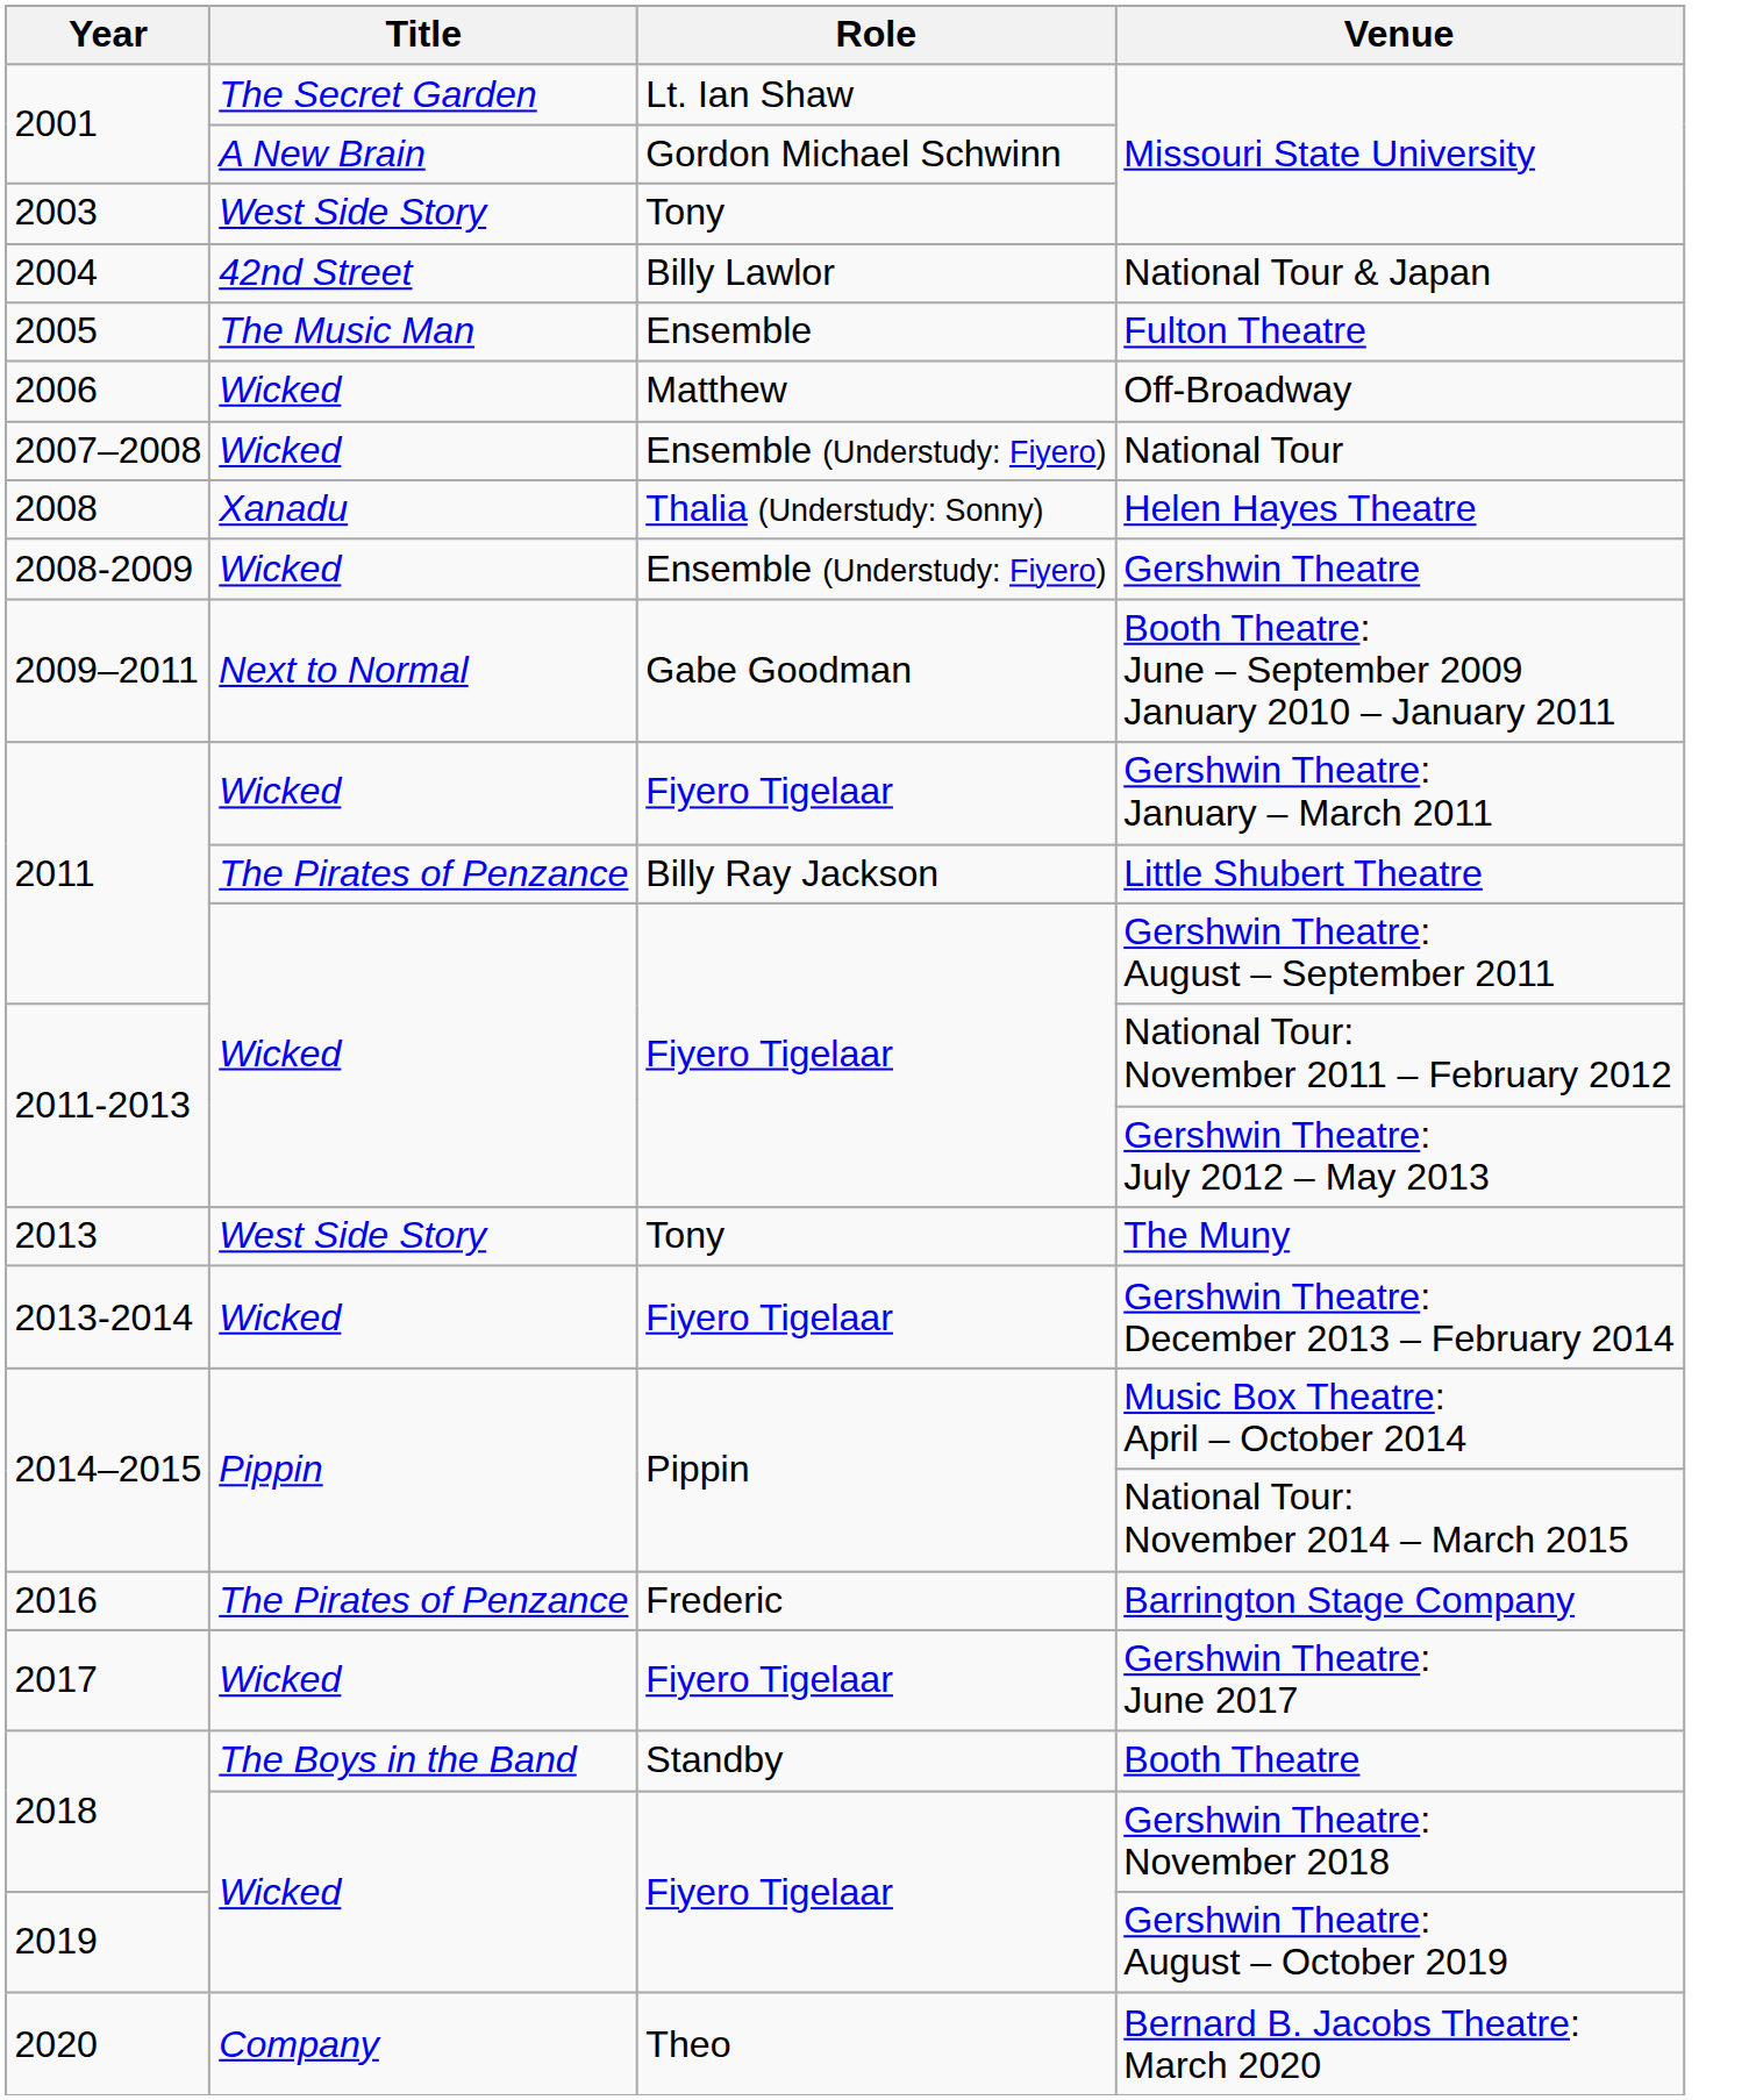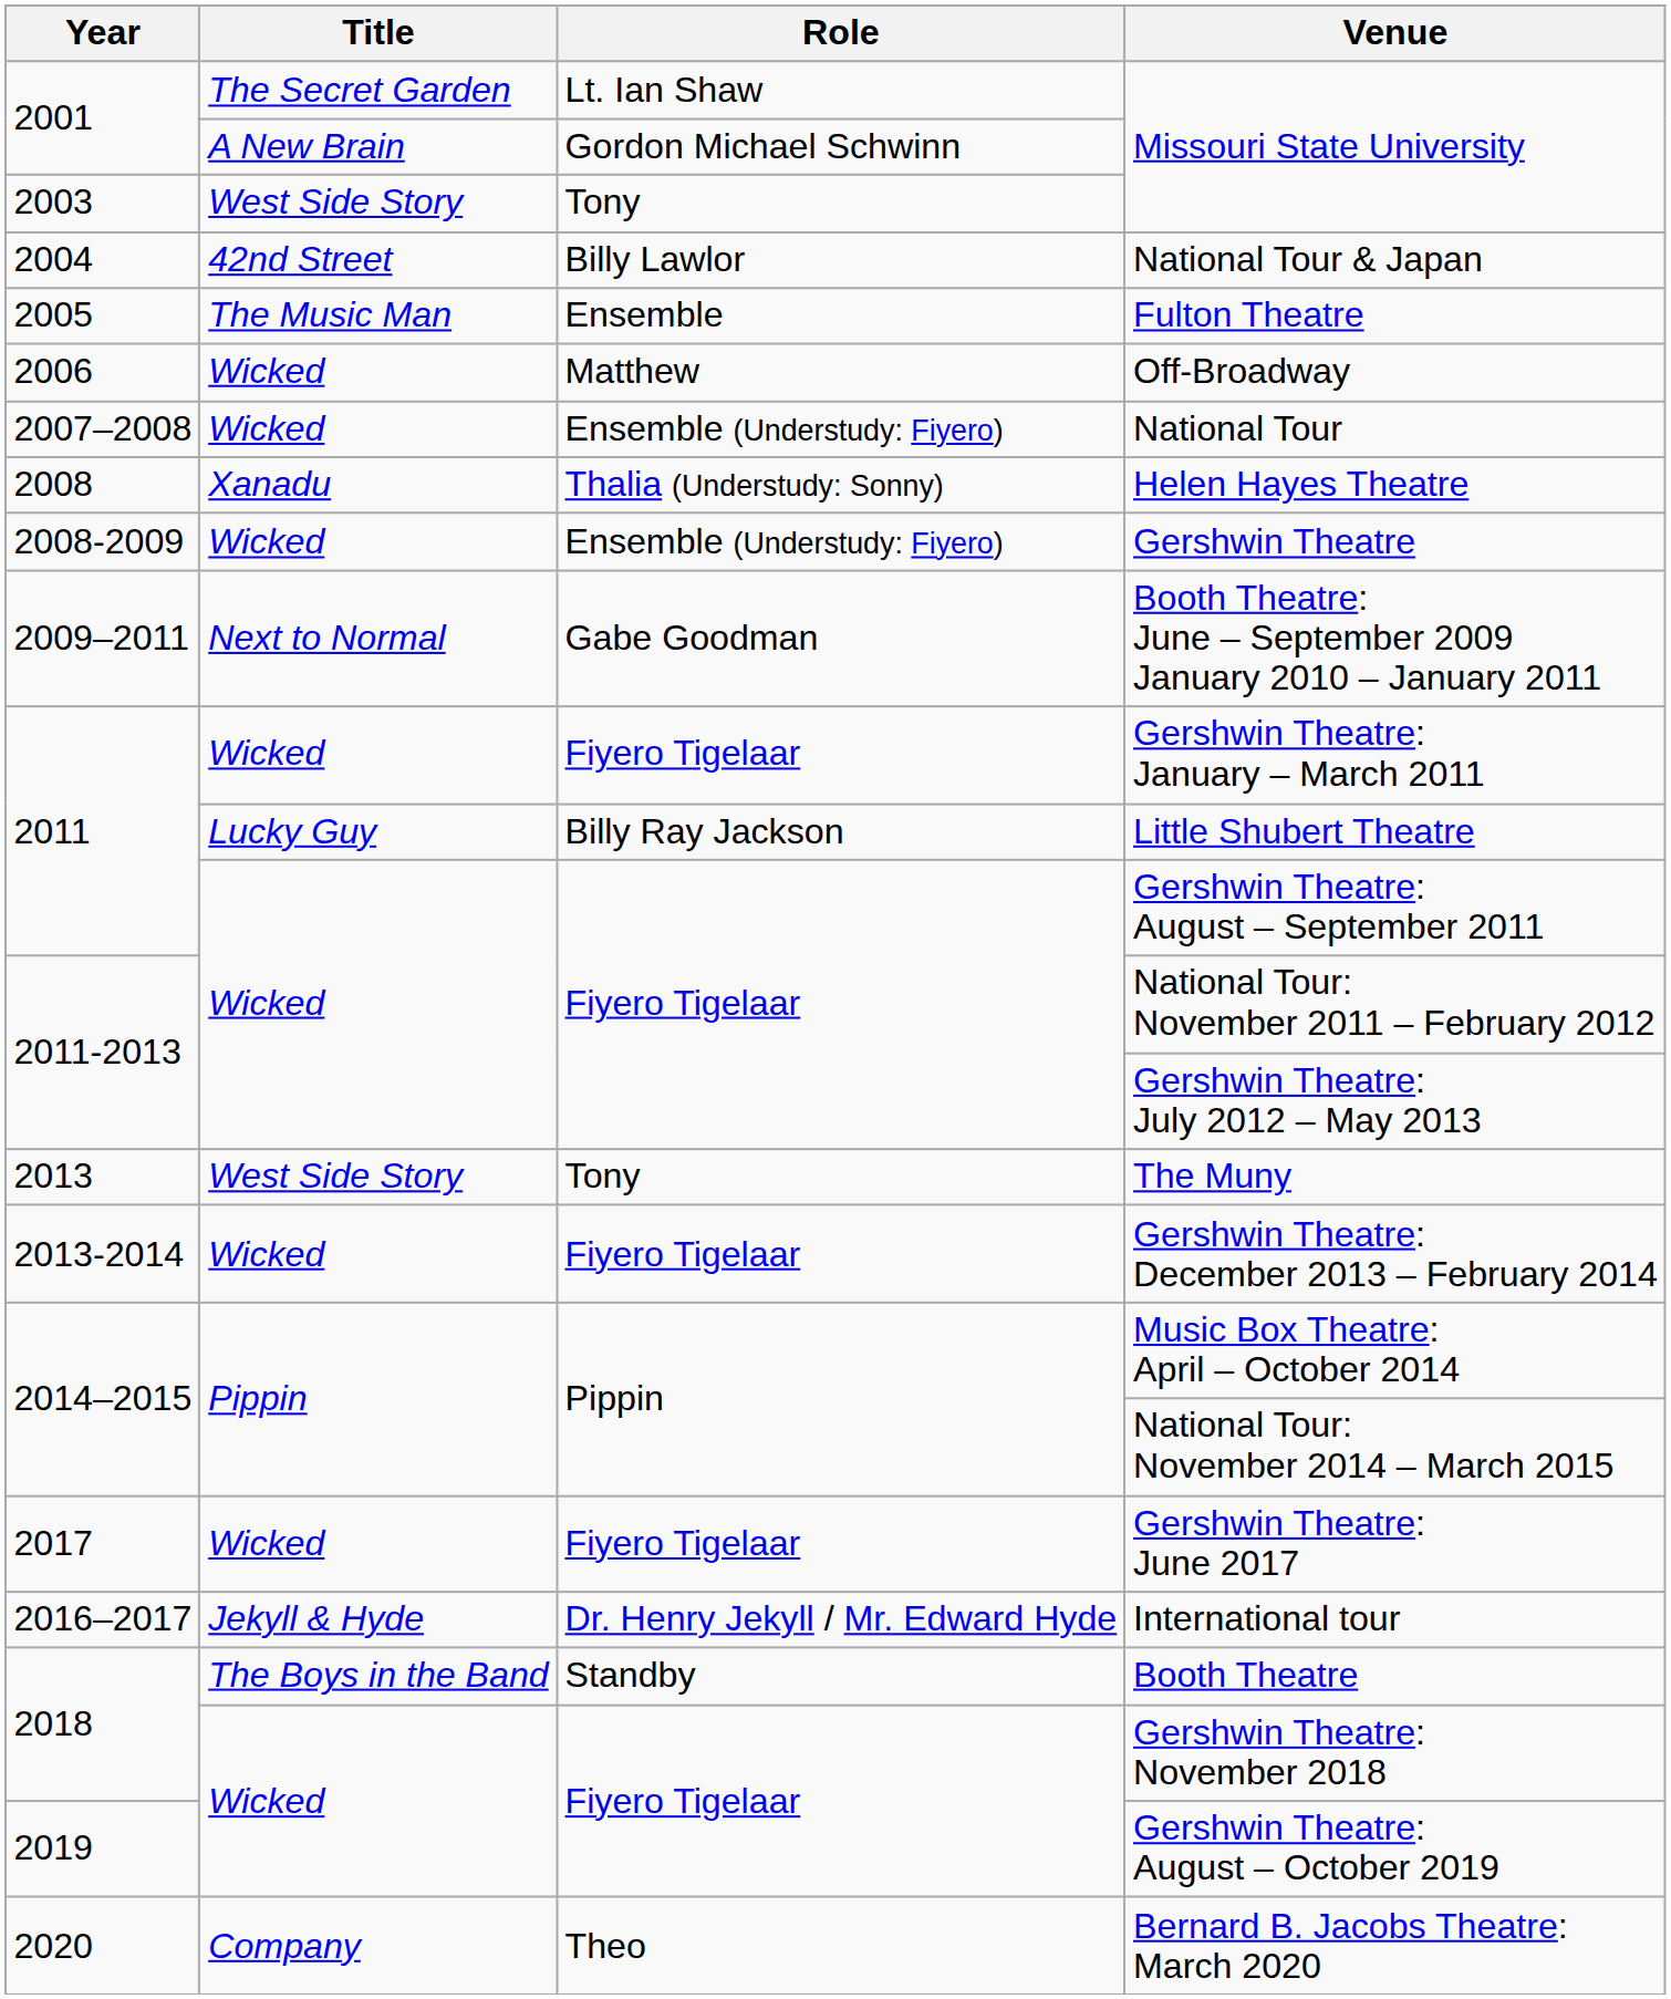Little Shubert Theatre | Title: The Pirates of Penzance -> Lucky Guy
- row: 2016 | The Pirates of Penzance | Frederic | Barrington Stage Company
+ row: 2016–2017 | Jekyll & Hyde | Dr. Henry Jekyll / Mr. Edward Hyde | International tour
